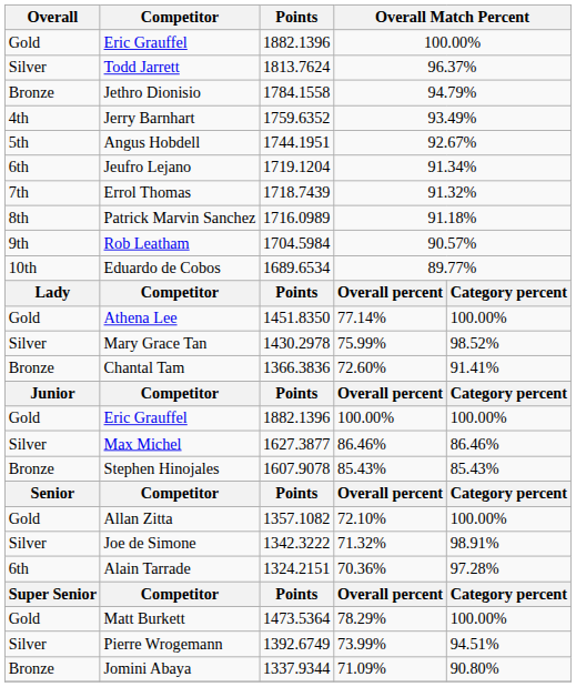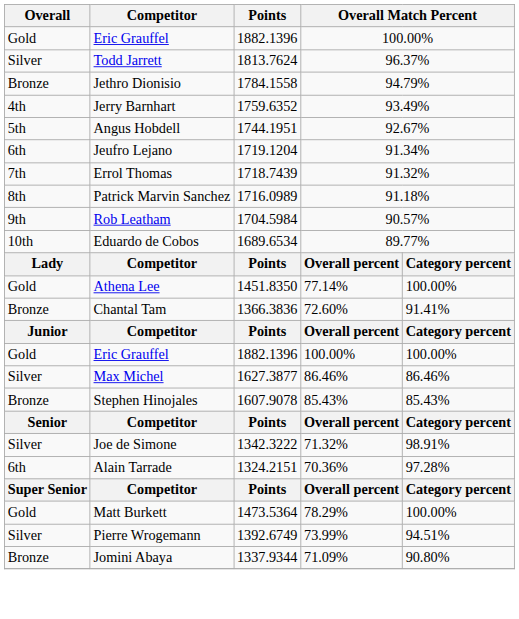- row: Silver | Mary Grace Tan | 1430.2978 | 75.99% | 98.52%
- row: Gold | Allan Zitta | 1357.1082 | 72.10% | 100.00%
